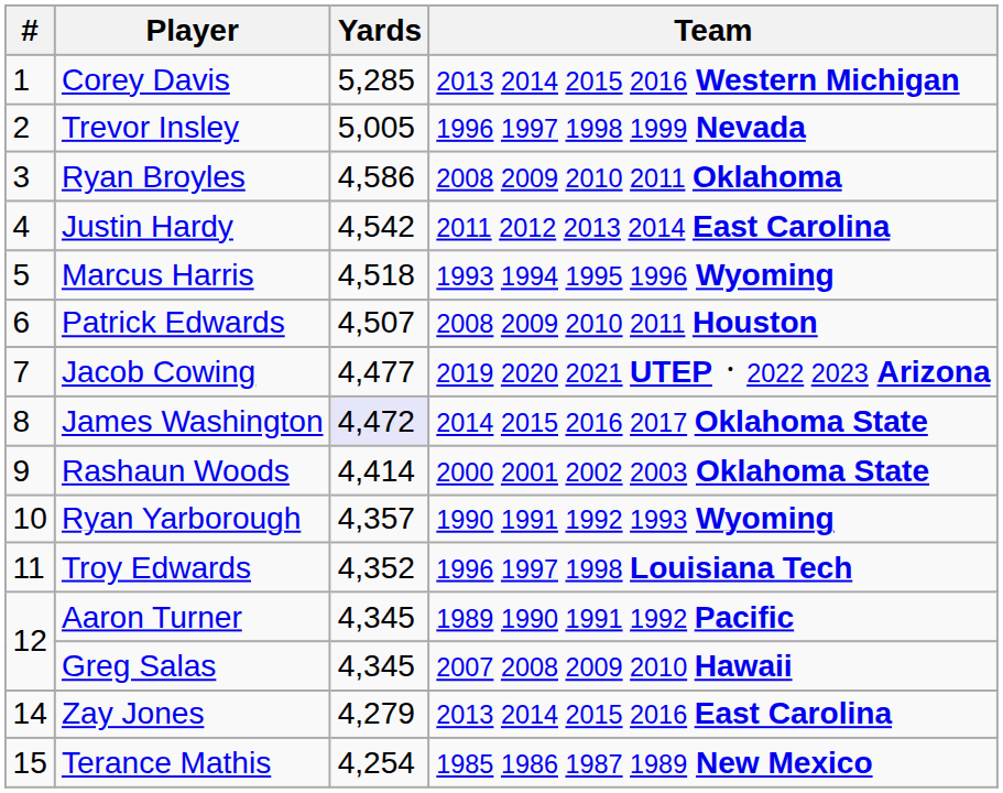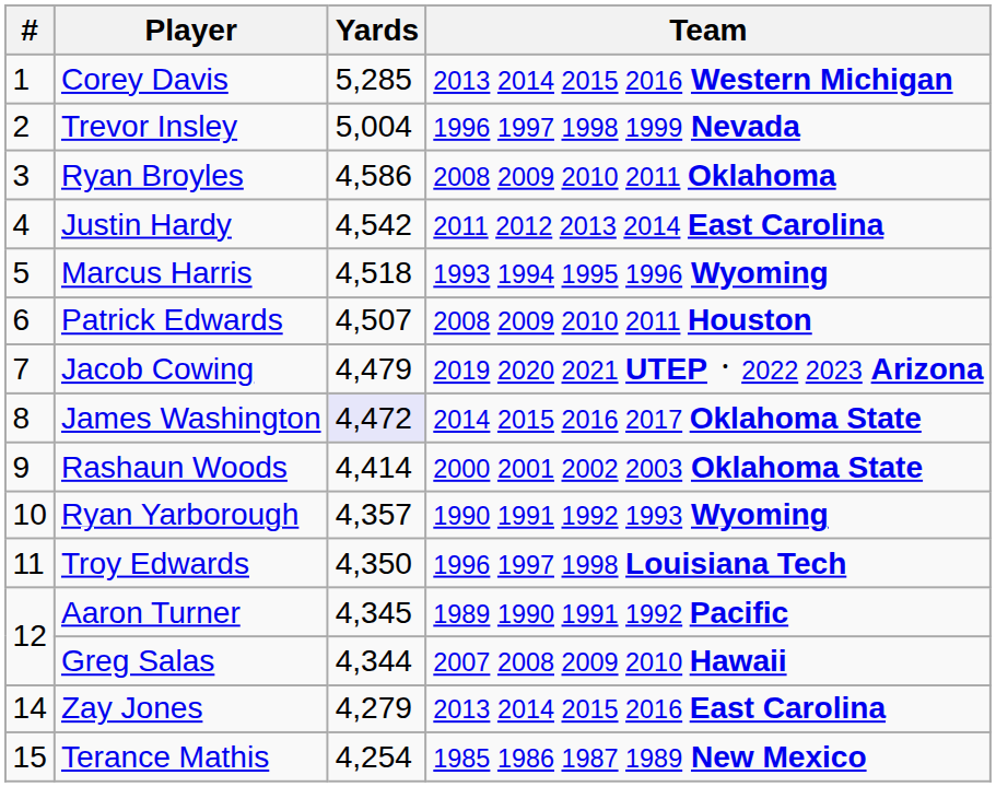Trevor Insley | Yards: 5,005 -> 5,004
Jacob Cowing | Yards: 4,477 -> 4,479
Troy Edwards | Yards: 4,352 -> 4,350
Greg Salas | Yards: 4,345 -> 4,344
